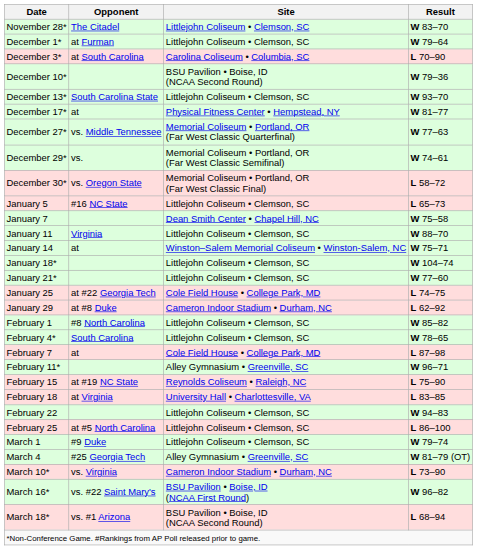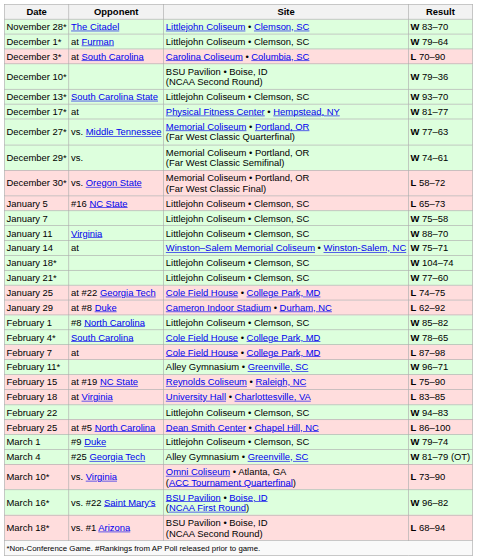January 7 | Site: Dean Smith Center • Chapel Hill, NC -> Littlejohn Coliseum • Clemson, SC
February 4* | Site: Littlejohn Coliseum • Clemson, SC -> Cole Field House • College Park, MD
February 25 | Site: Littlejohn Coliseum • Clemson, SC -> Dean Smith Center • Chapel Hill, NC
March 10* | Site: Cameron Indoor Stadium • Durham, NC -> Omni Coliseum • Atlanta, GA (ACC Tournament Quarterfinal)
